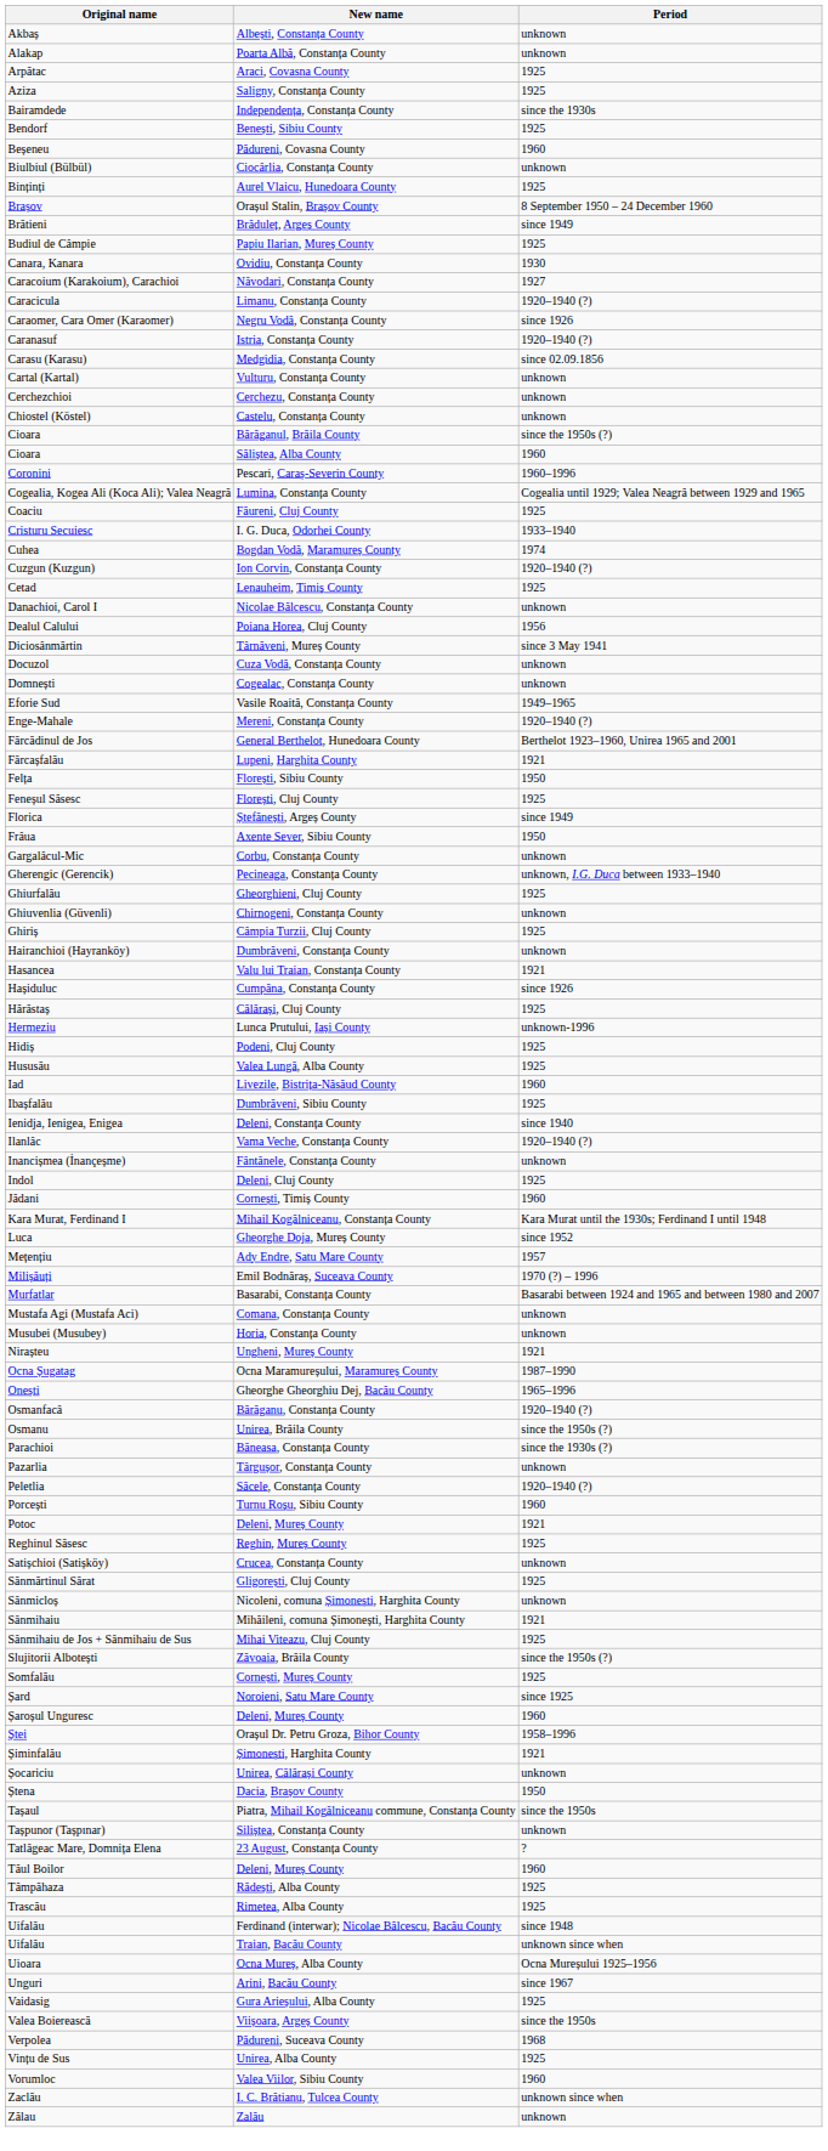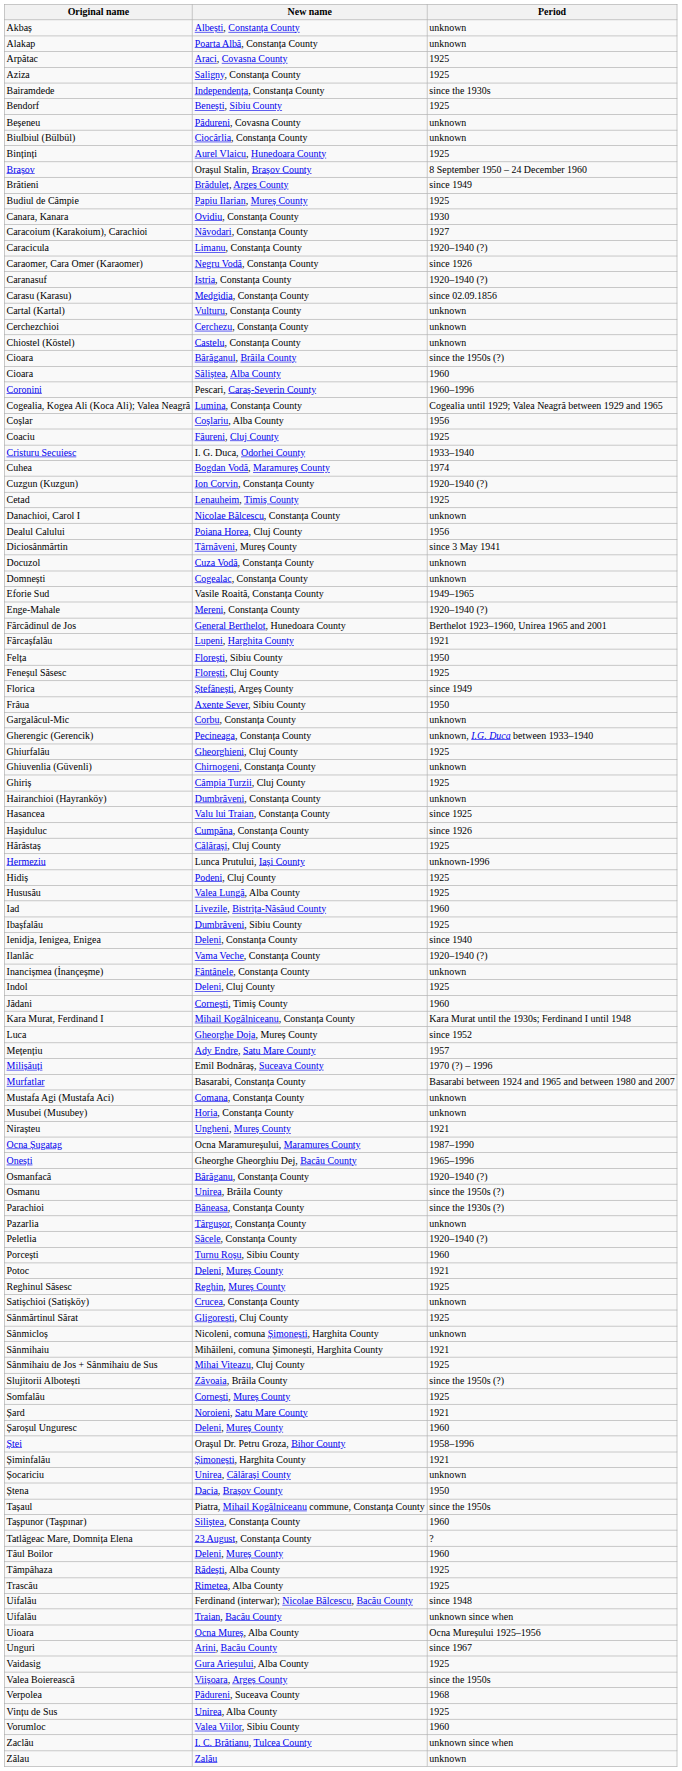Beșeneu | Period: 1960 -> unknown
+ row: Coșlar | Coșlariu, Alba County | 1956
Hasancea | Period: 1921 -> since 1925
Șard | Period: since 1925 -> 1921
Tașpunor (Tașpınar) | Period: unknown -> 1960
